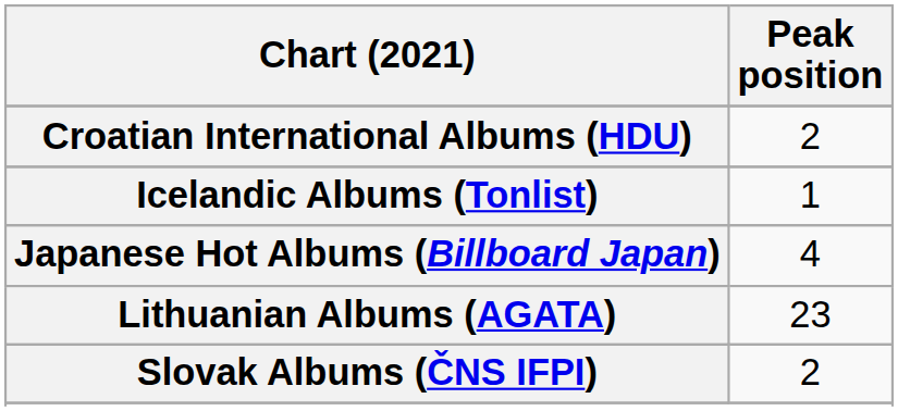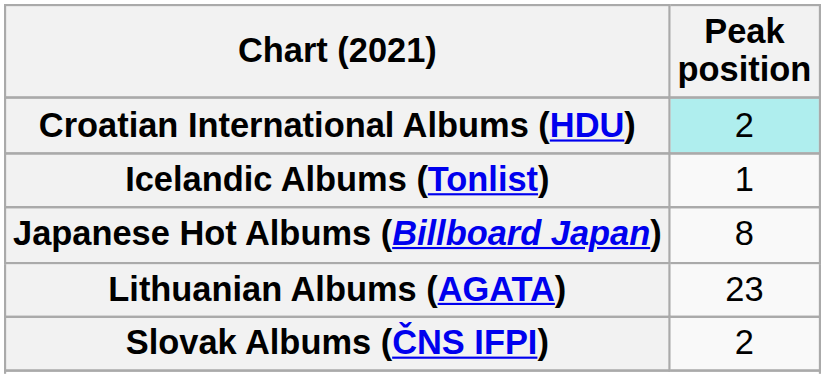Croatian International Albums (HDU) | Peak position: no background -> paleturquoise background
Japanese Hot Albums (Billboard Japan) | Peak position: 4 -> 8
